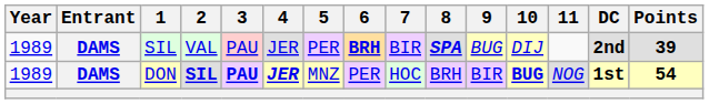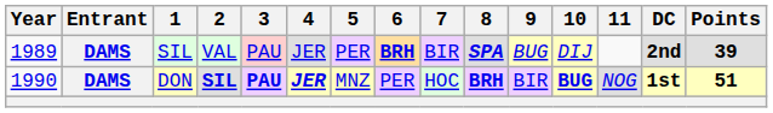DON | Year: 1989 -> 1990
DON | 8: normal -> bold
DON | Points: 54 -> 51
